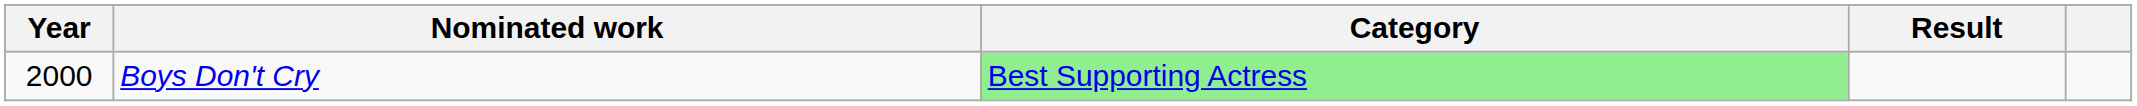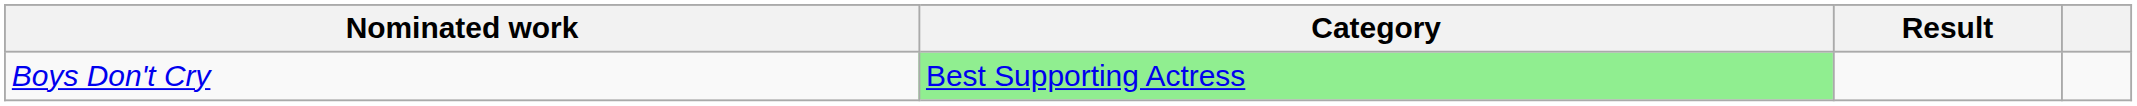- column: Year | 2000
